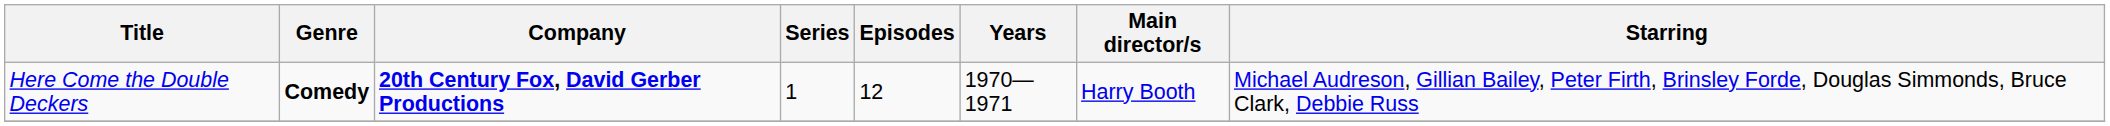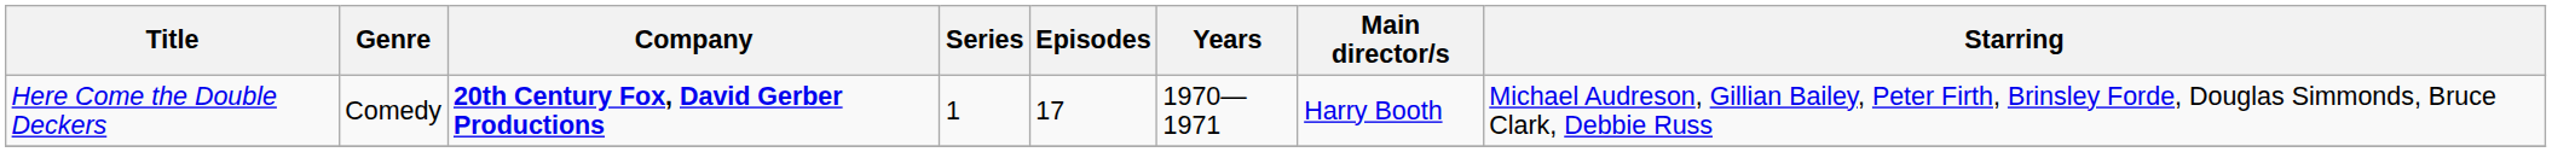Here Come the Double Deckers | Genre: bold -> normal
Here Come the Double Deckers | Episodes: 12 -> 17
